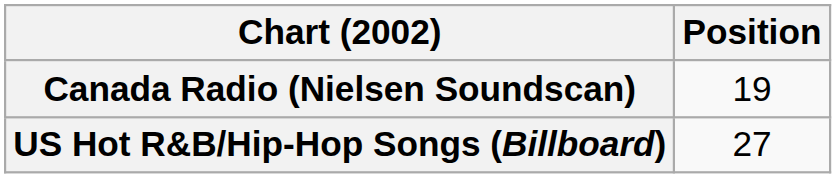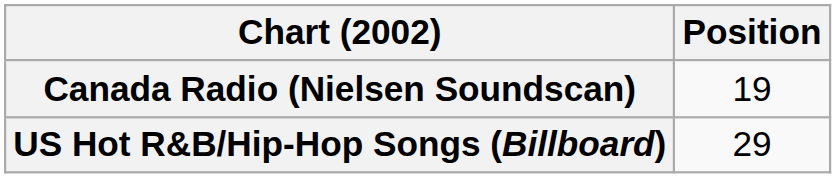US Hot R&B/Hip-Hop Songs (Billboard) | Position: 27 -> 29
